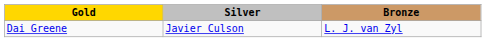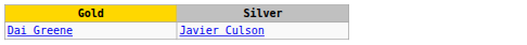- column: Bronze | L. J. van Zyl
